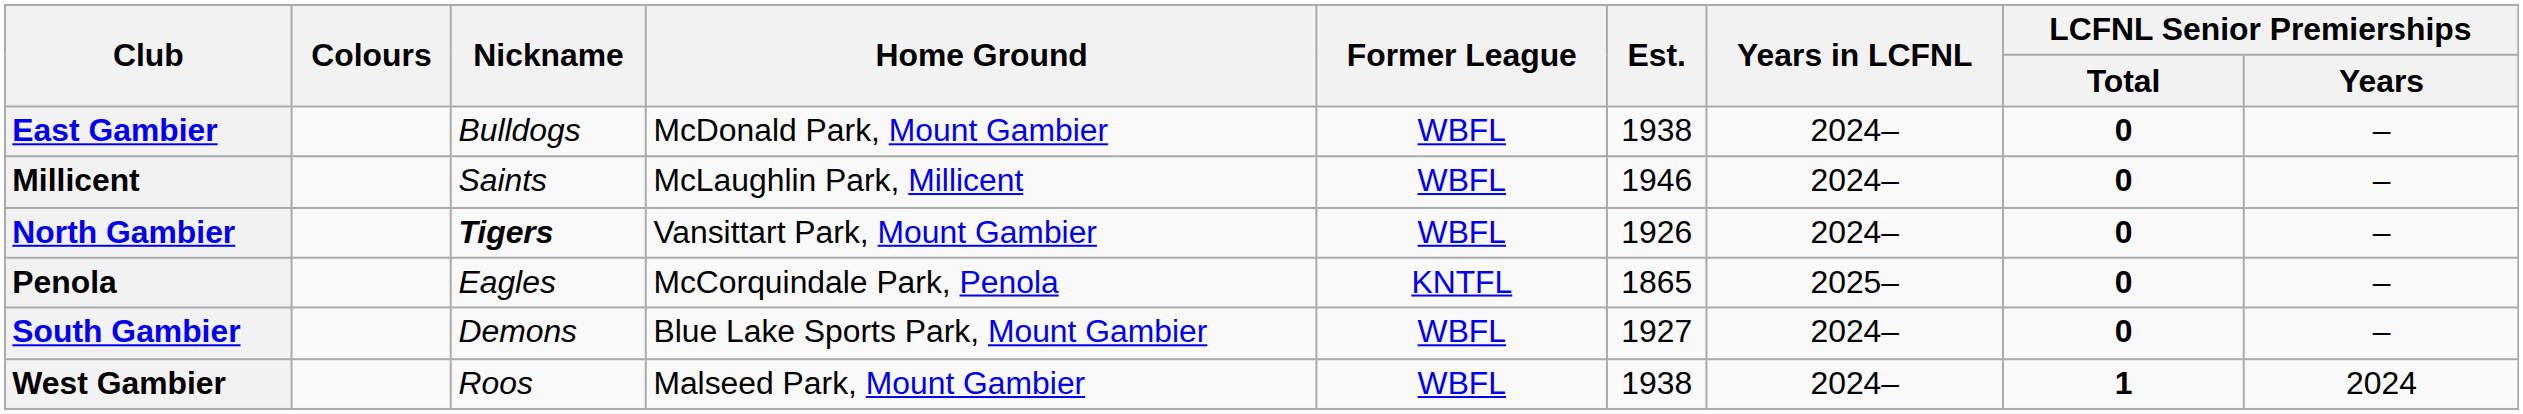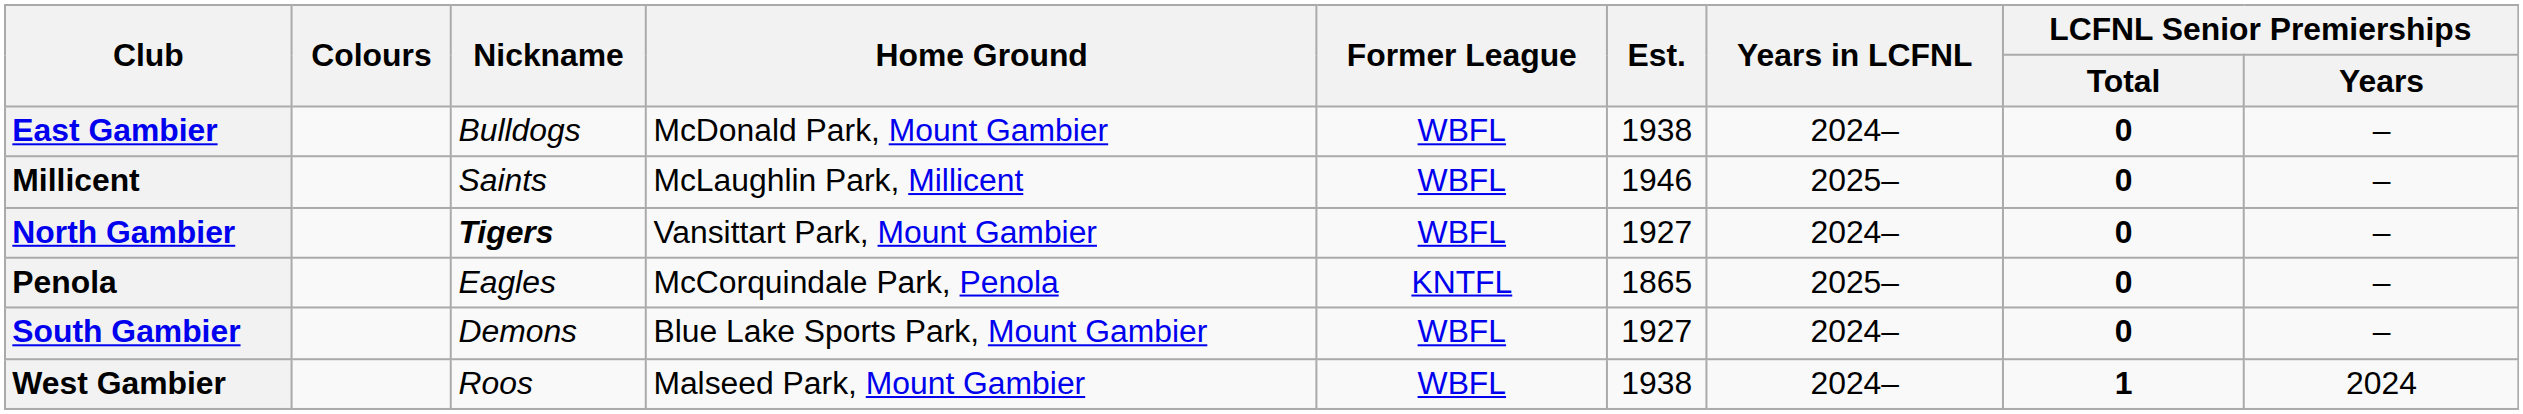Millicent | Years in LCFNL: 2024– -> 2025–
North Gambier | Est.: 1926 -> 1927
